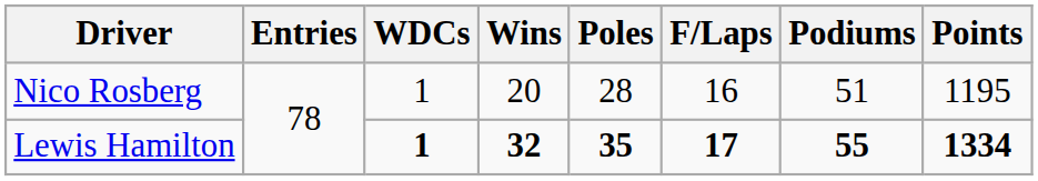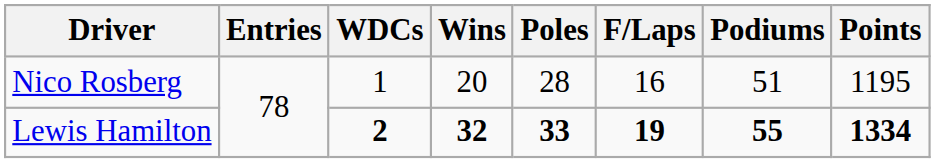Lewis Hamilton | WDCs: 1 -> 2
Lewis Hamilton | Poles: 35 -> 33
Lewis Hamilton | F/Laps: 17 -> 19
